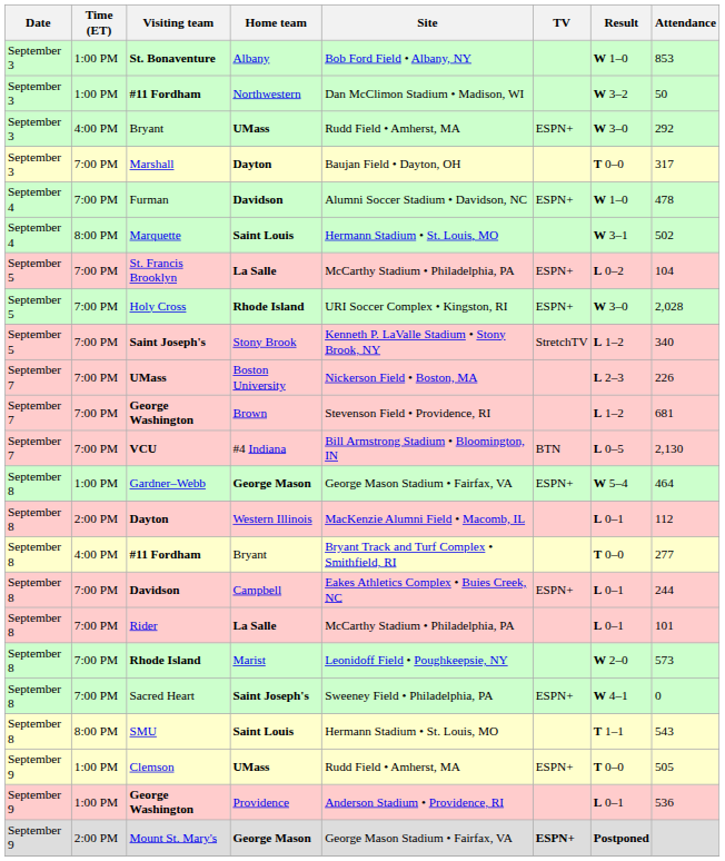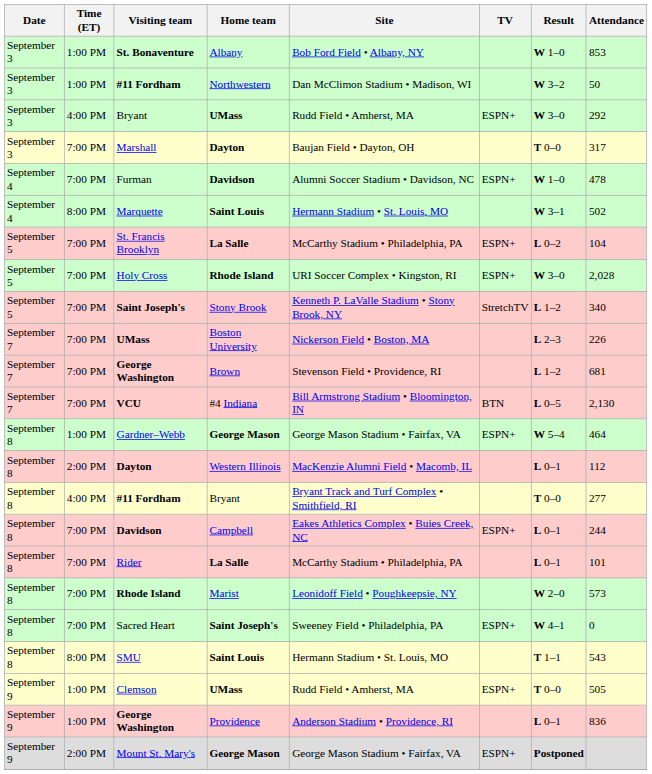George Washington / Providence | Attendance: 536 -> 836
Mount St. Mary's | TV: bold -> normal
